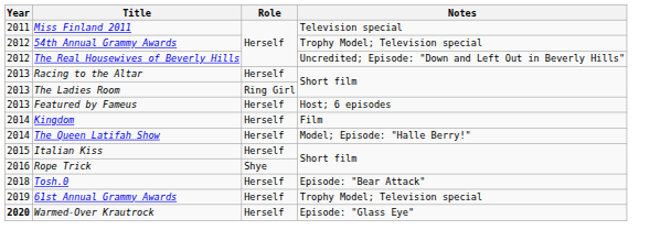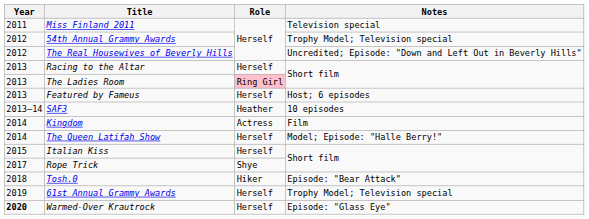The Ladies Room | Role: no background -> pink background
+ row: 2013–14 | SAF3 | Heather | 10 episodes
Kingdom | Role: Herself -> Actress
Rope Trick | Year: 2016 -> 2017
Tosh.0 | Role: Herself -> Hiker
